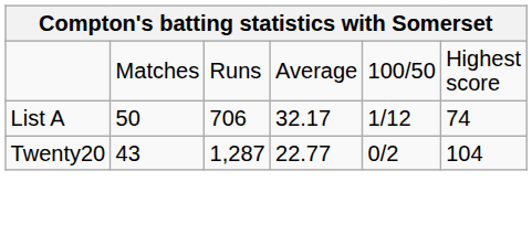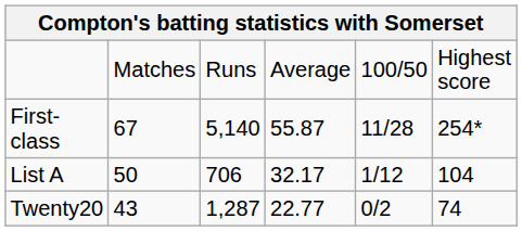+ row: First-class | 67 | 5,140 | 55.87 | 11/28 | 254*
List A | column 6: 74 -> 104
Twenty20 | column 6: 104 -> 74
